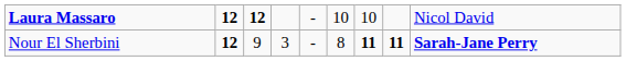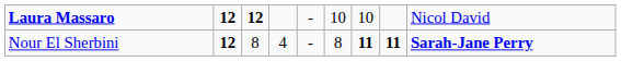Nour El Sherbini | column 3: 9 -> 8
Nour El Sherbini | column 4: 3 -> 4
